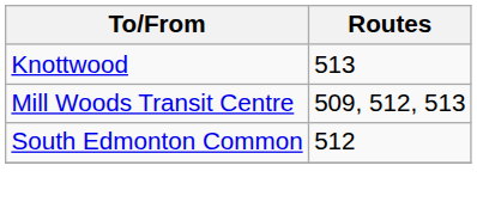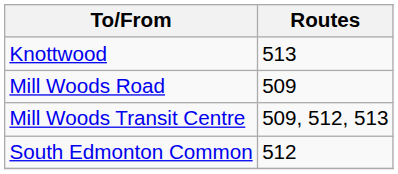+ row: Mill Woods Road | 509
